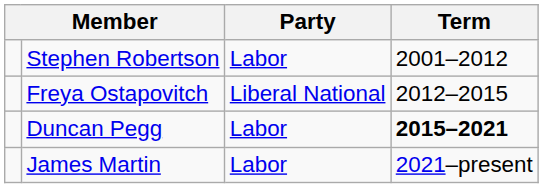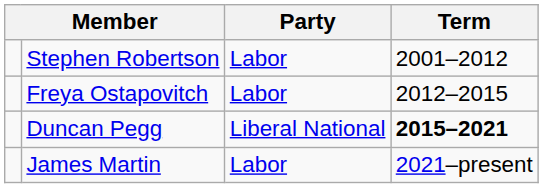Freya Ostapovitch | Party: Liberal National -> Labor
Duncan Pegg | Party: Labor -> Liberal National
